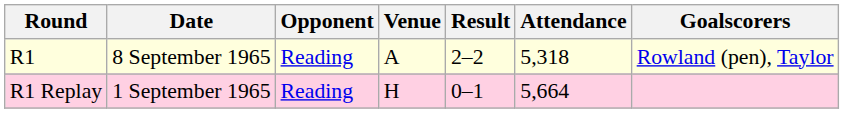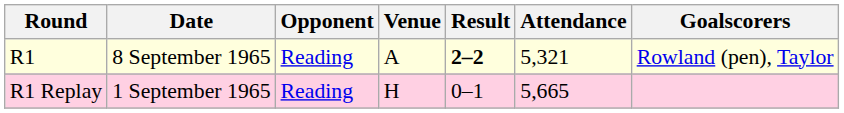R1 | Result: normal -> bold
R1 | Attendance: 5,318 -> 5,321
R1 Replay | Attendance: 5,664 -> 5,665
